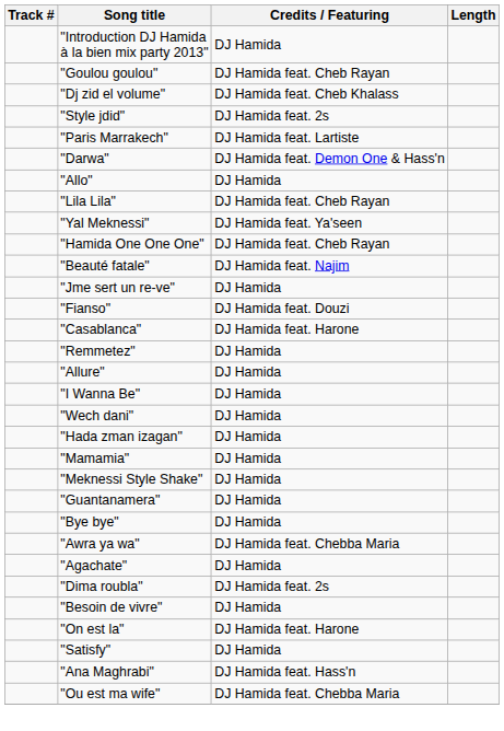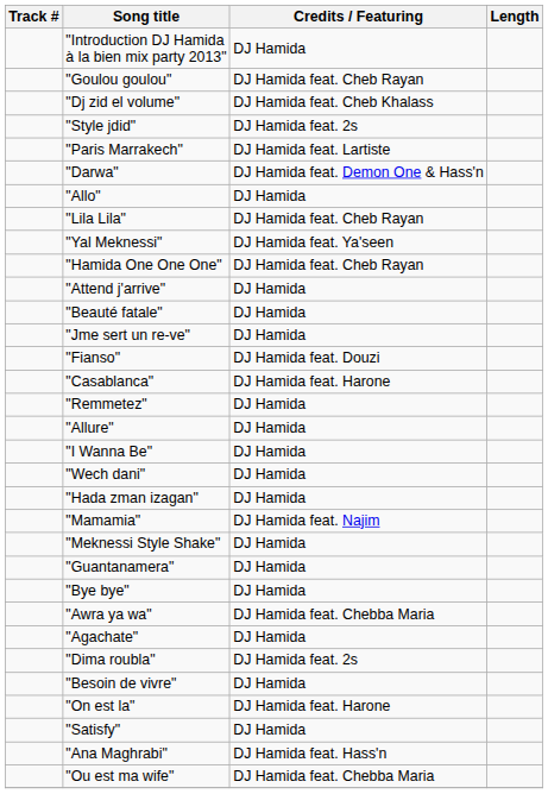+ row: "Attend j'arrive" | DJ Hamida
"Beauté fatale" | Credits / Featuring: DJ Hamida feat. Najim -> DJ Hamida
"Mamamia" | Credits / Featuring: DJ Hamida -> DJ Hamida feat. Najim
